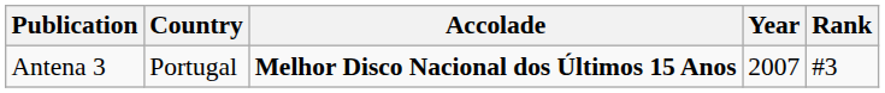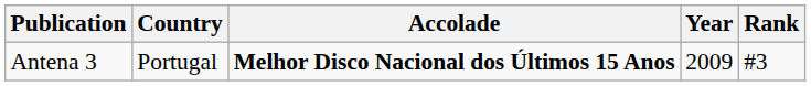Antena 3 | Year: 2007 -> 2009
